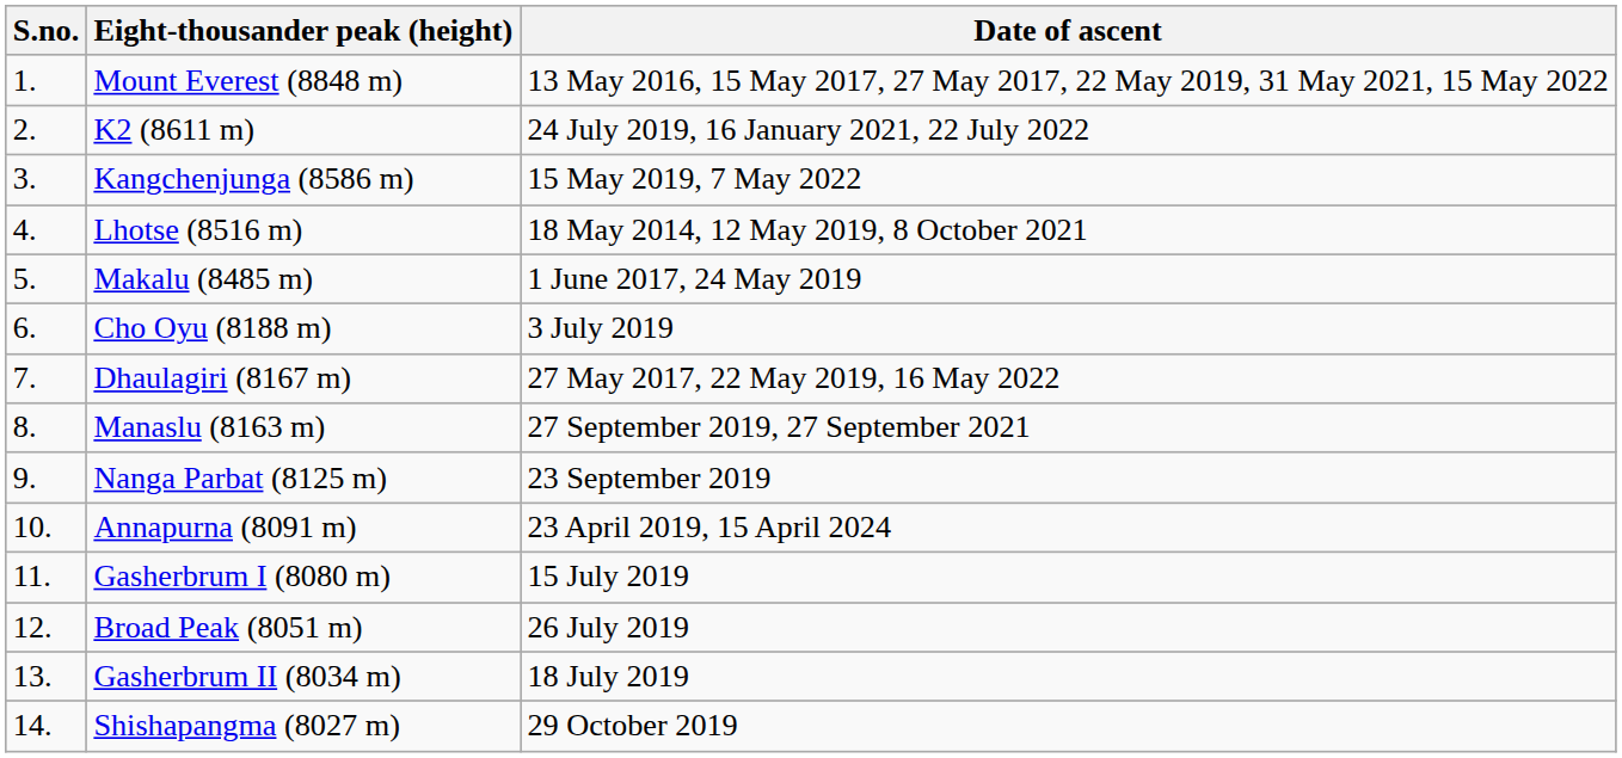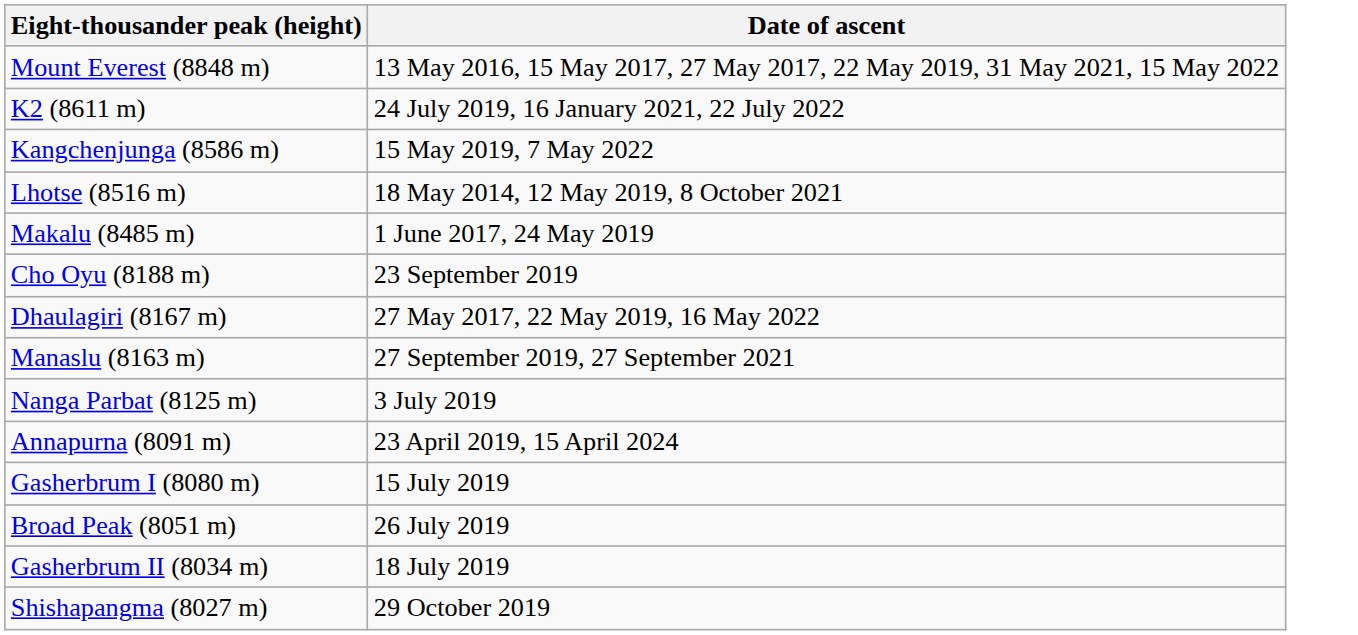- column: S.no. | 1. | 2. | 3. | 4. | 5. | 6. | 7. | 8. | 9. | 10. | 11. | 12. | 13. | 14.
Cho Oyu (8188 m) | Date of ascent: 3 July 2019 -> 23 September 2019
Nanga Parbat (8125 m) | Date of ascent: 23 September 2019 -> 3 July 2019
